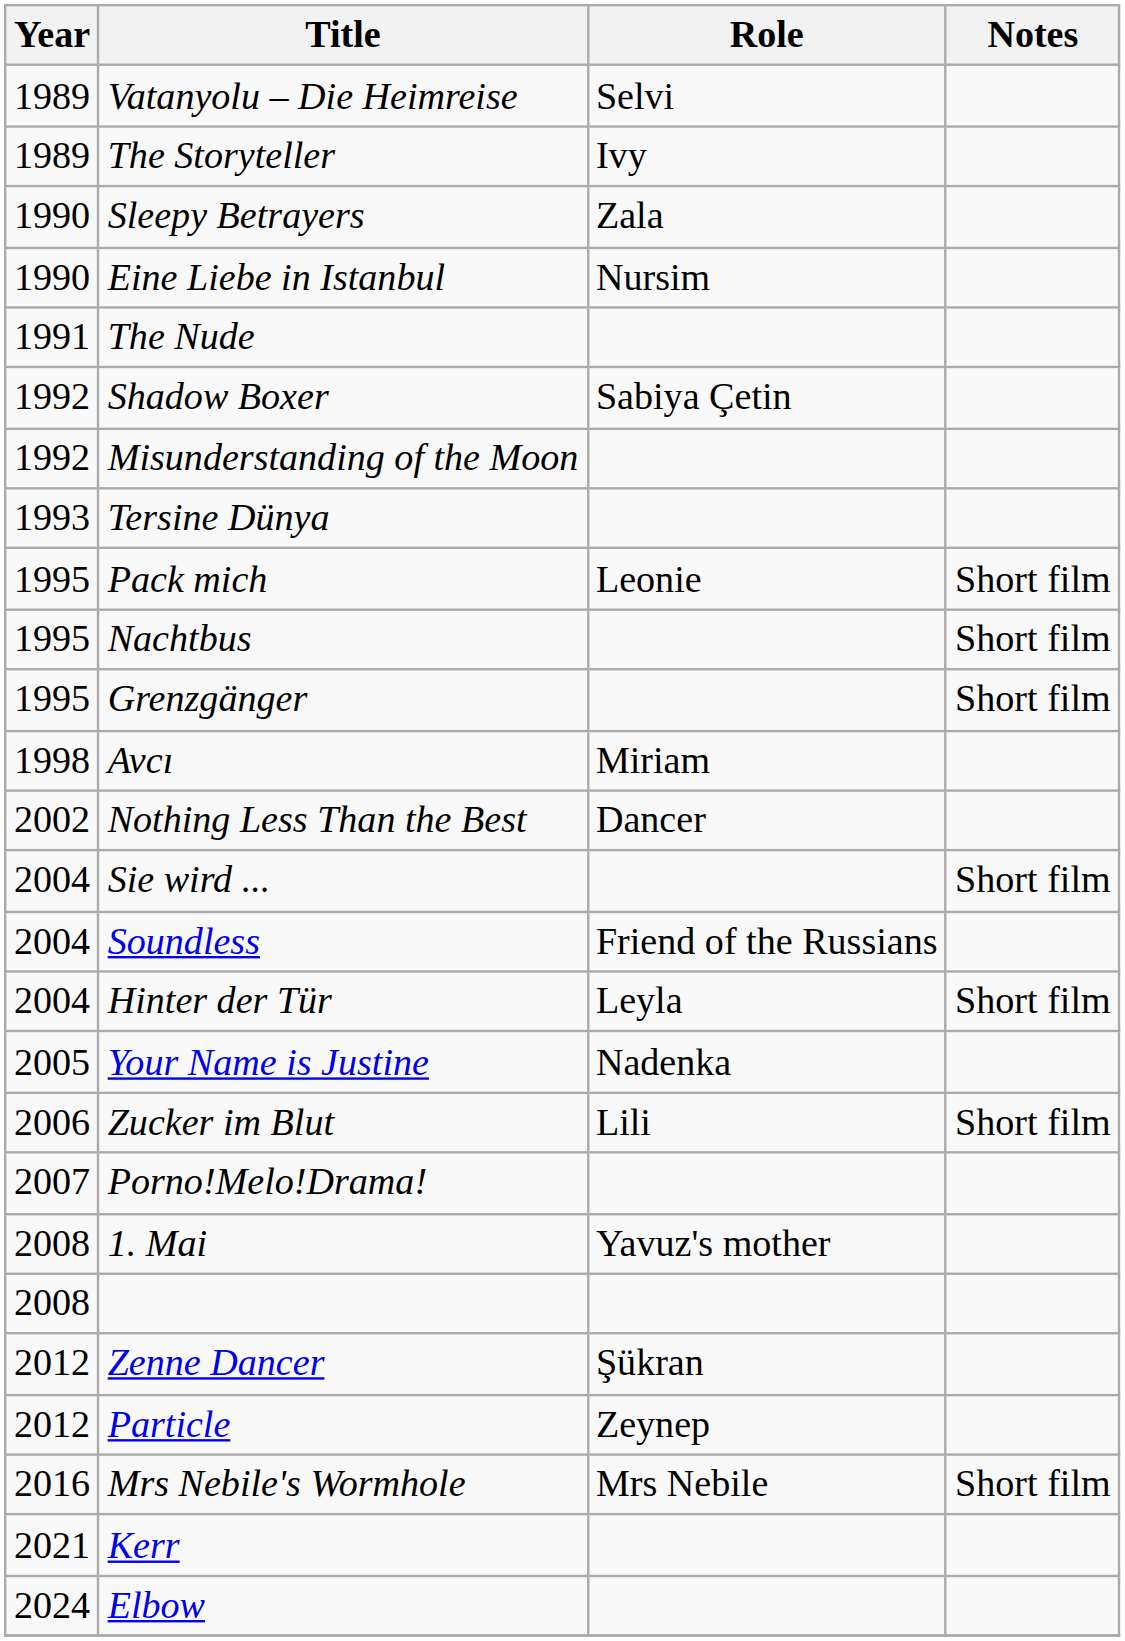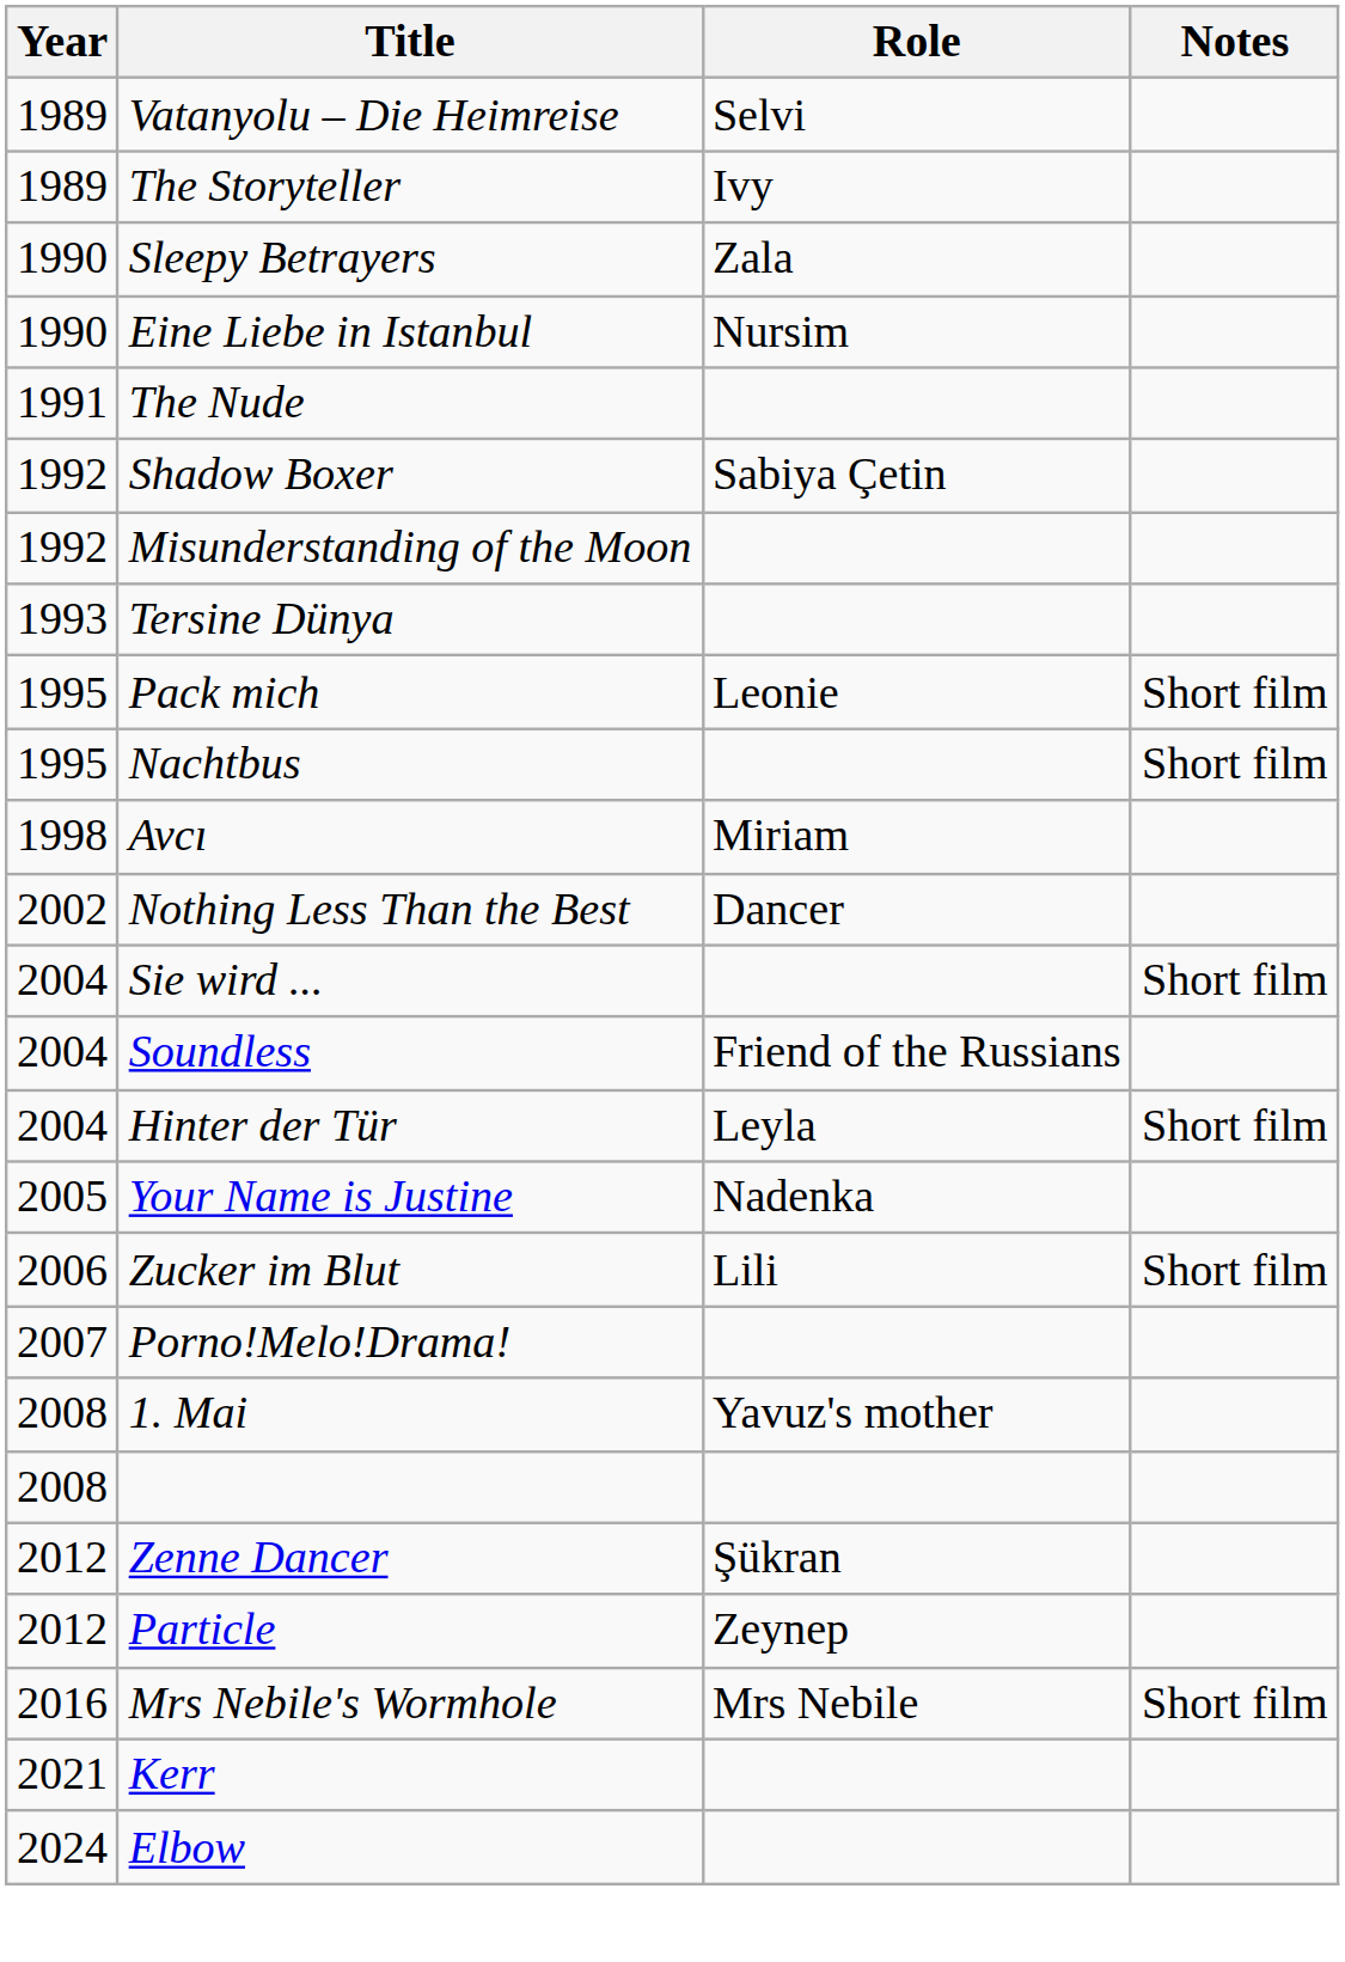- row: 1995 | Grenzgänger | Short film
